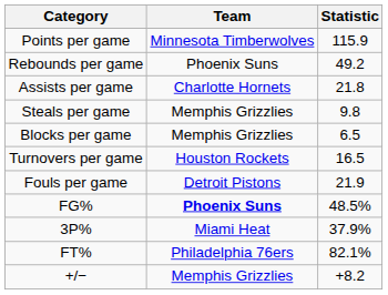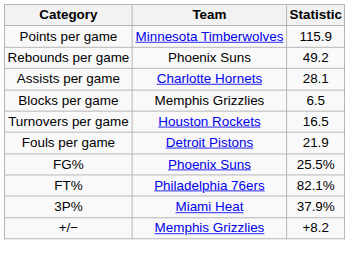Assists per game | Statistic: 21.8 -> 28.1
- row: Steals per game | Memphis Grizzlies | 9.8
FG% | Team: bold -> normal
FG% | Statistic: 48.5% -> 25.5%
rows swapped: FT% <-> 3P%
